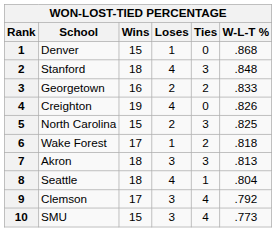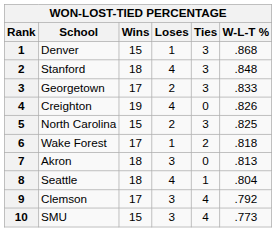Denver | Ties: 0 -> 3
Georgetown | Wins: 16 -> 17
Georgetown | Ties: 2 -> 3
Akron | Ties: 3 -> 0
